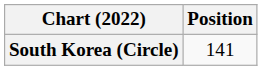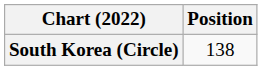South Korea (Circle) | Position: 141 -> 138
